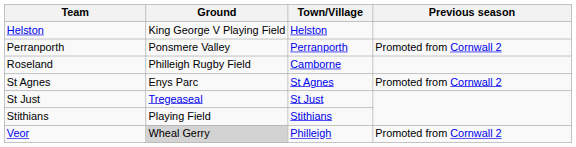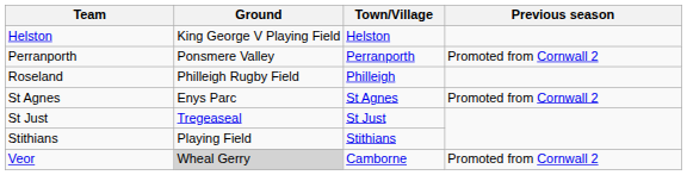Roseland | Town/Village: Camborne -> Philleigh
Veor | Town/Village: Philleigh -> Camborne
